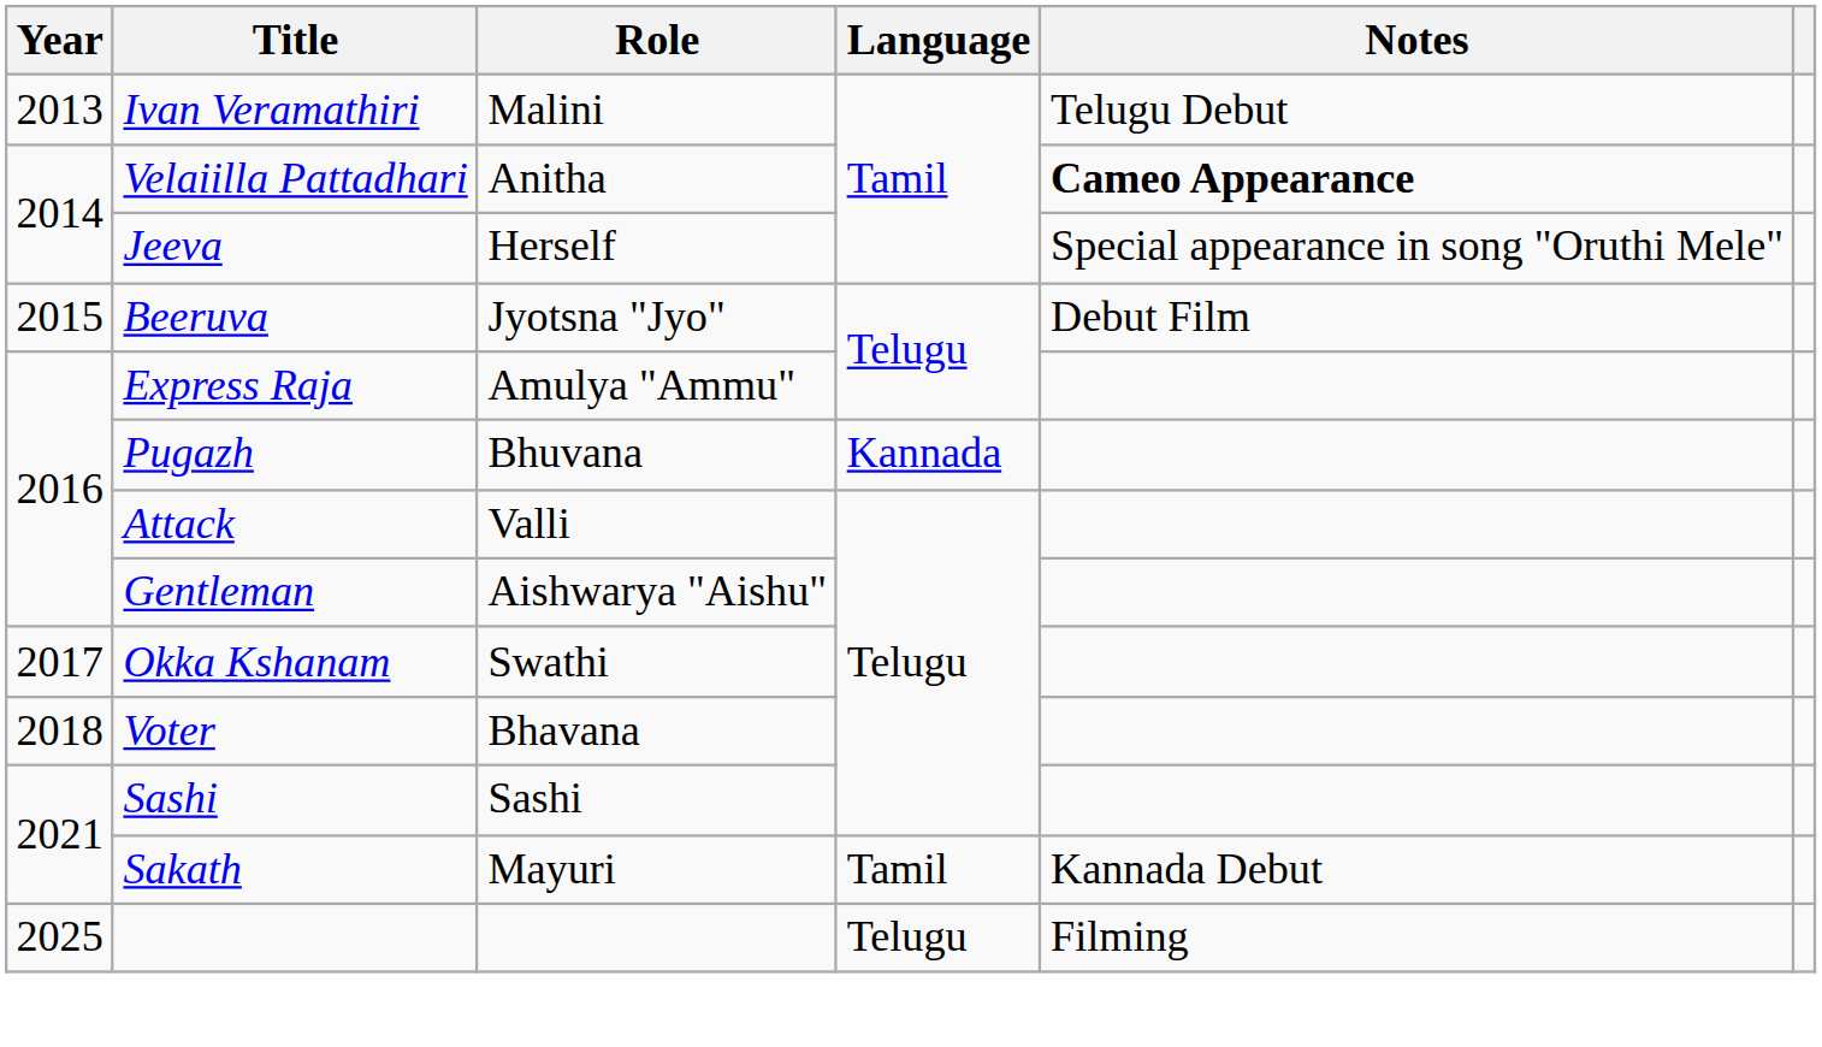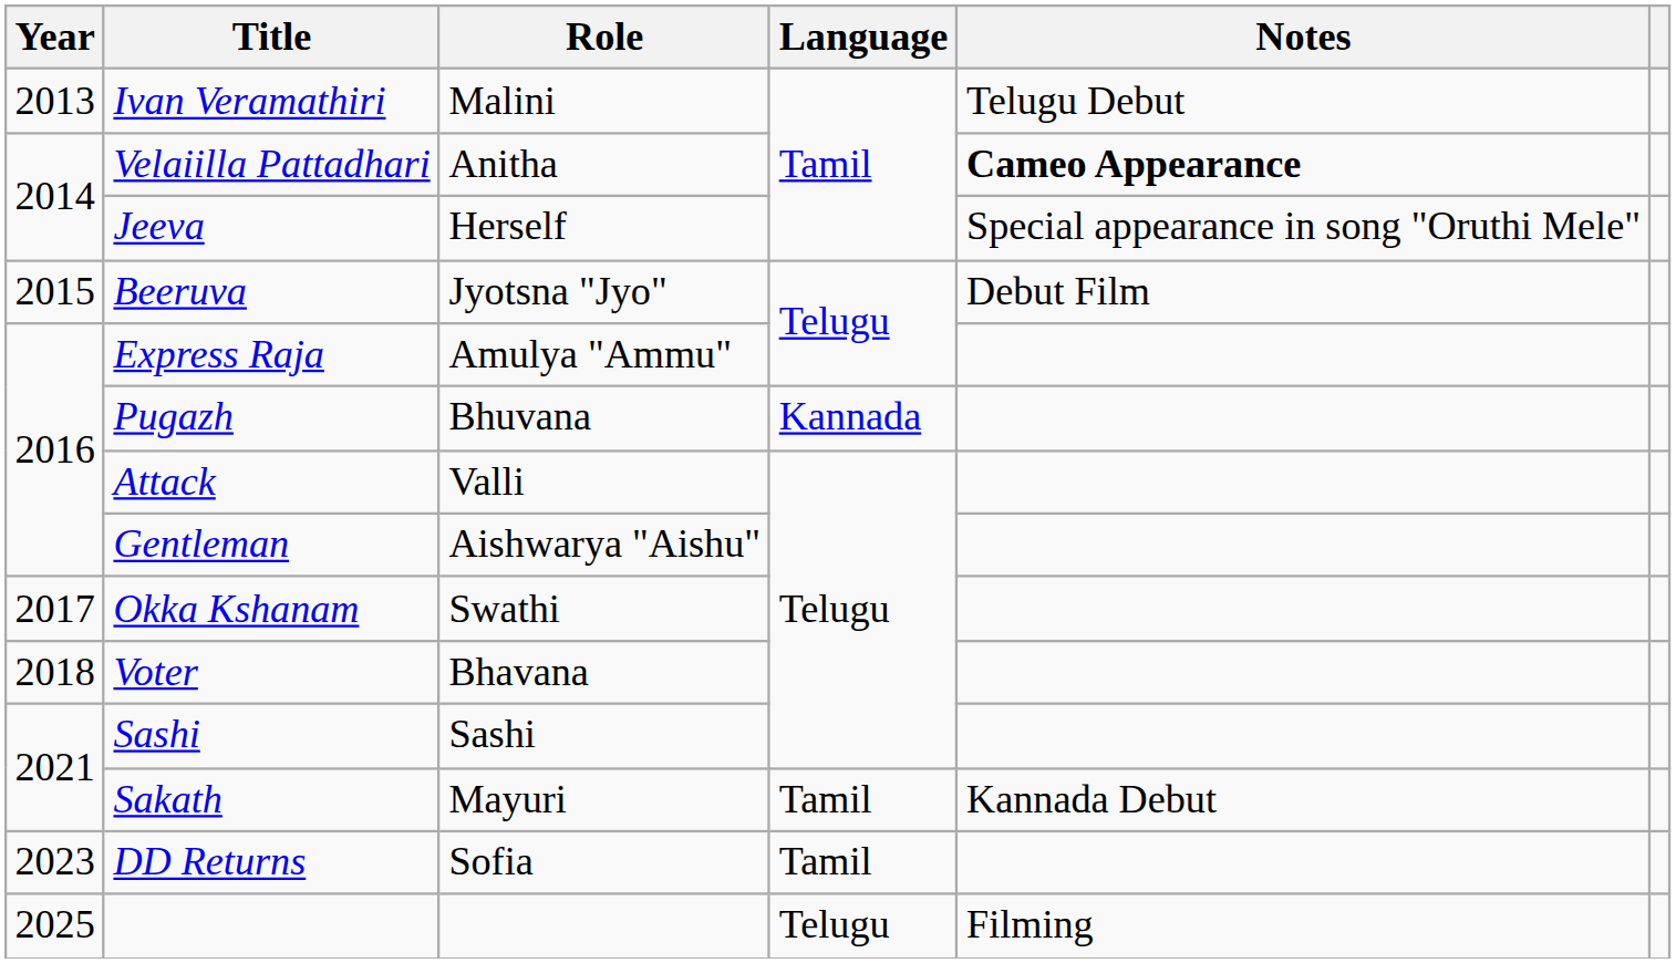+ row: 2023 | DD Returns | Sofia | Tamil
